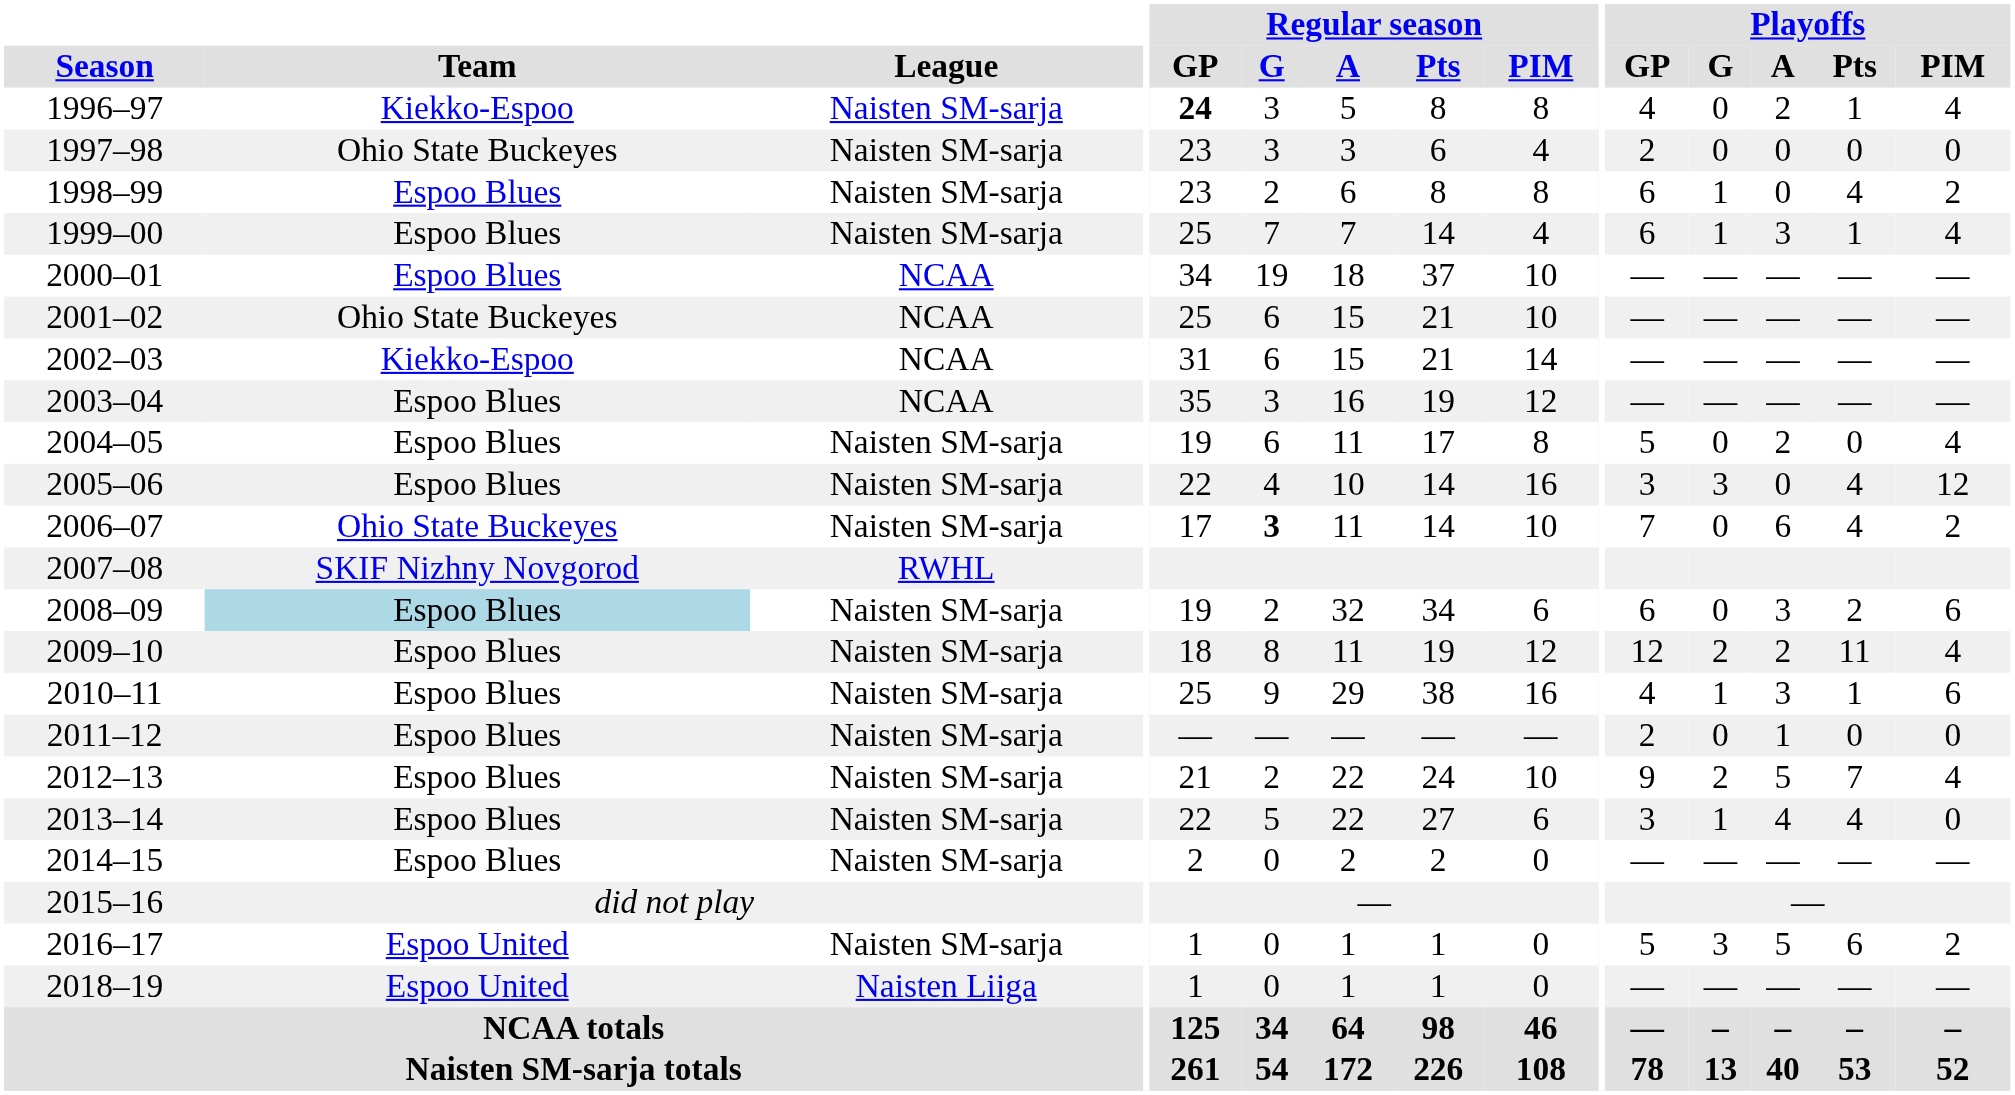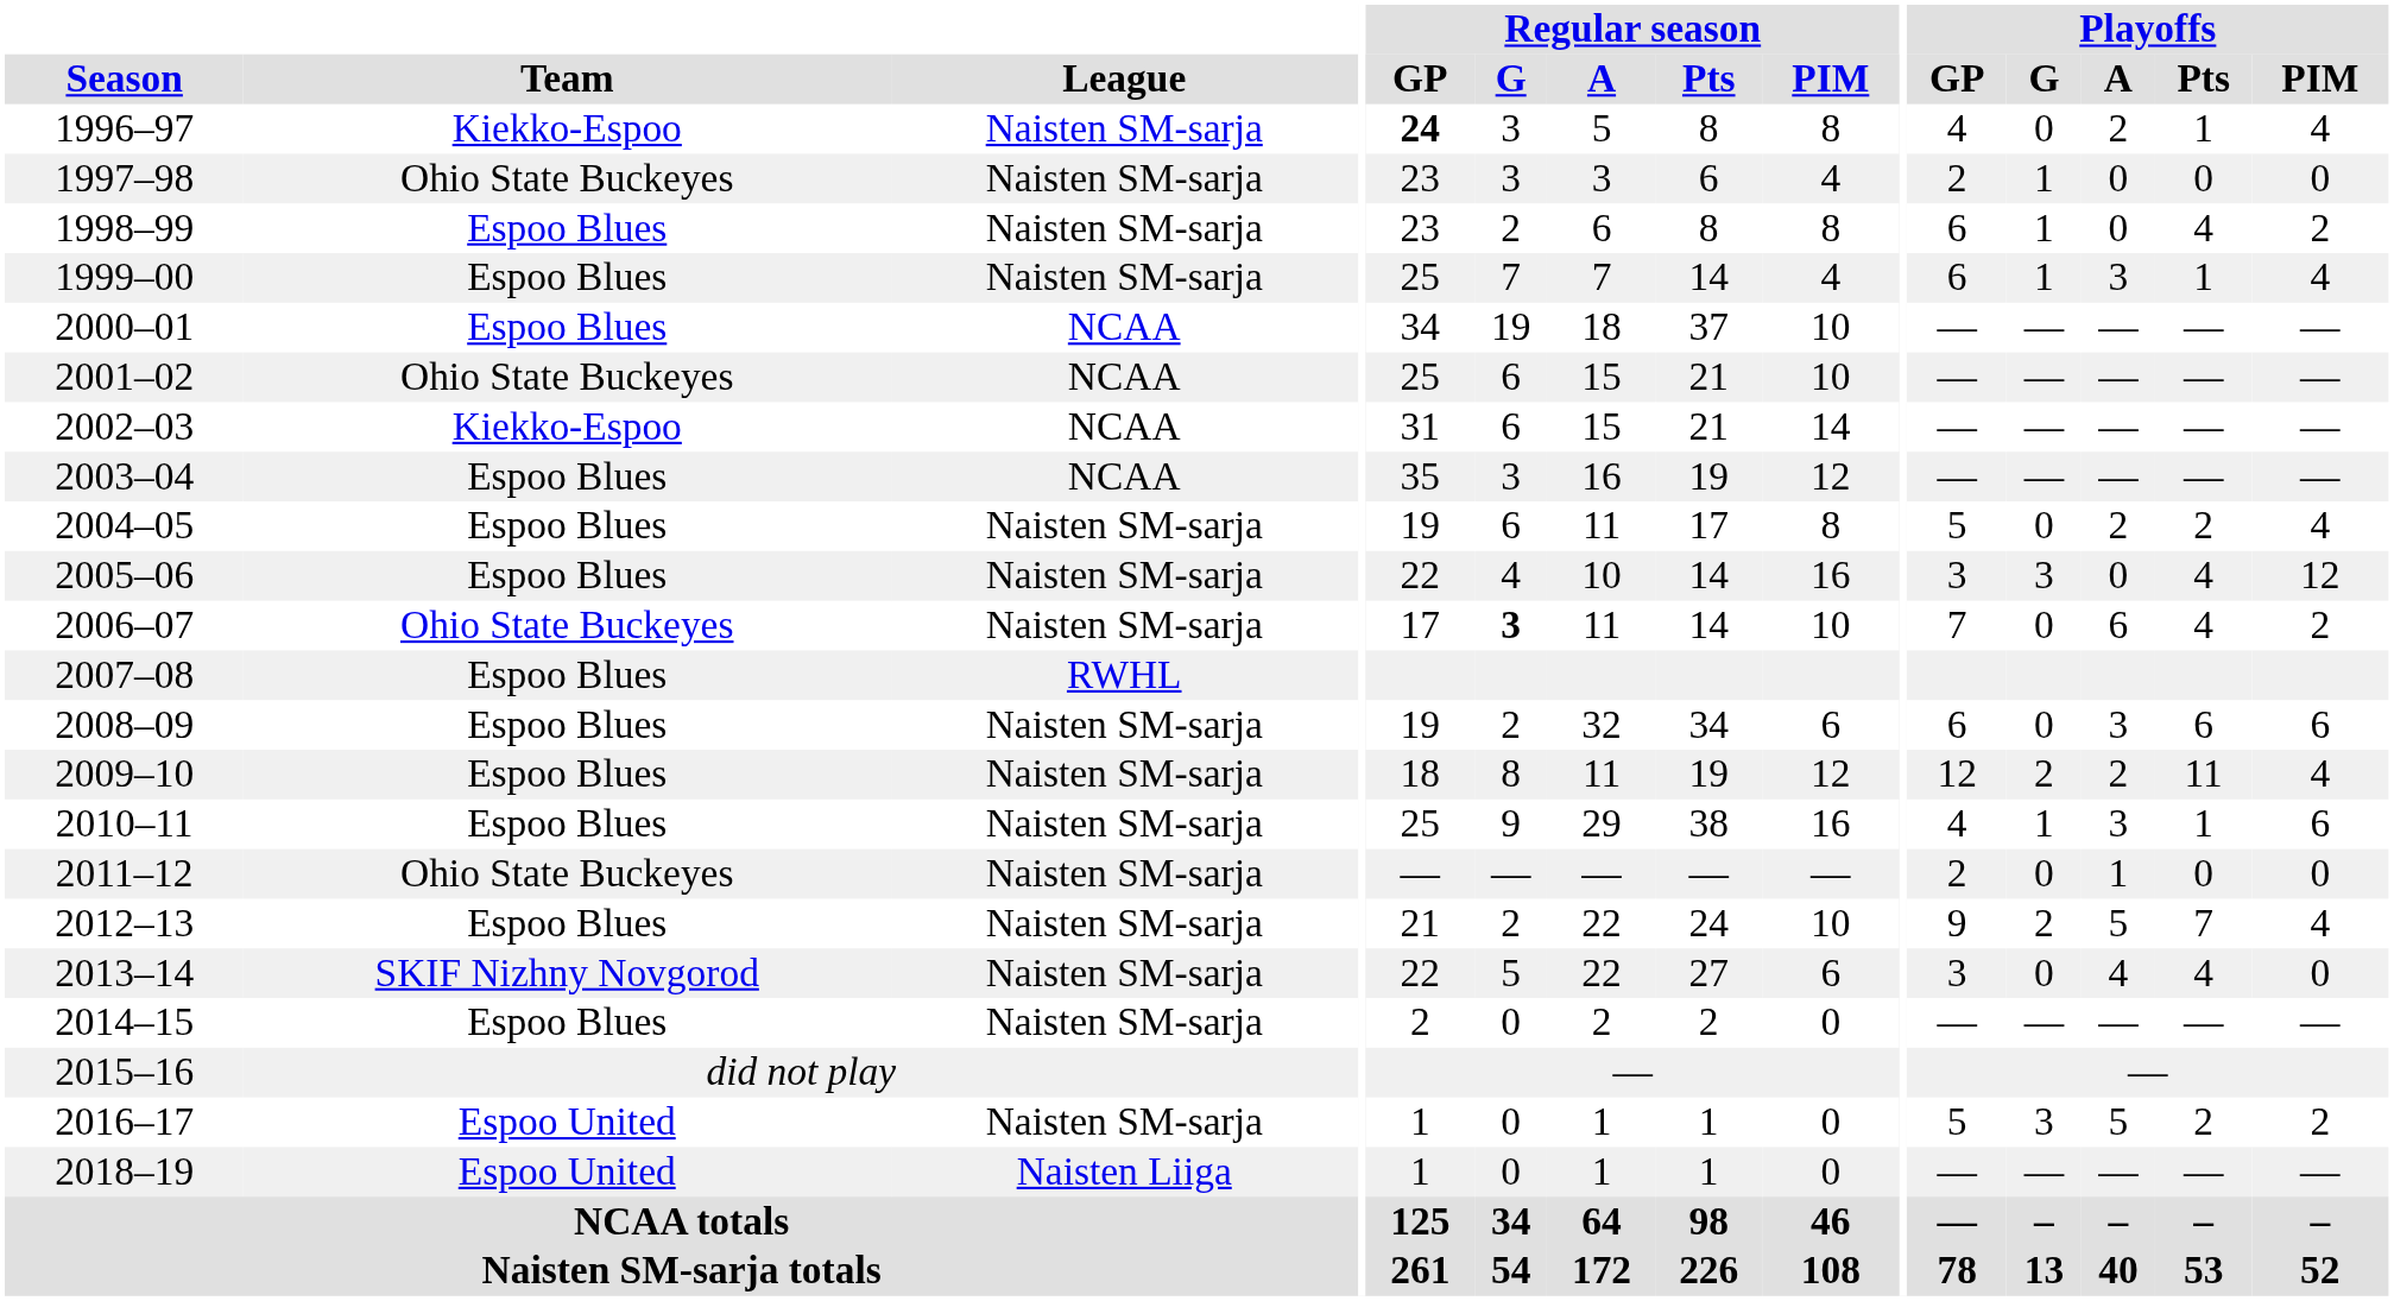1997–98 | Playoffs / G: 0 -> 1
2004–05 | Playoffs / Pts: 0 -> 2
2007–08 | Team: SKIF Nizhny Novgorod -> Espoo Blues
2008–09 | Team: lightblue background -> no background
2008–09 | Playoffs / Pts: 2 -> 6
2011–12 | Team: Espoo Blues -> Ohio State Buckeyes
2013–14 | Team: Espoo Blues -> SKIF Nizhny Novgorod
2013–14 | Playoffs / G: 1 -> 0
2016–17 | Playoffs / Pts: 6 -> 2
